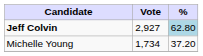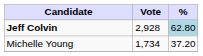Jeff Colvin | Vote: 2,927 -> 2,928
